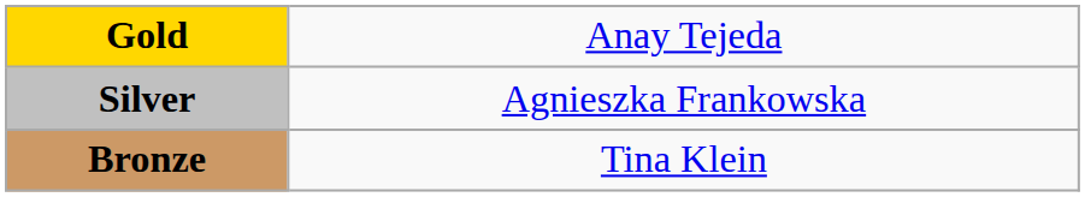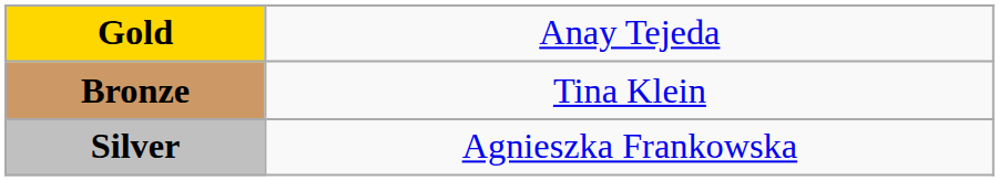rows swapped: Silver <-> Bronze
